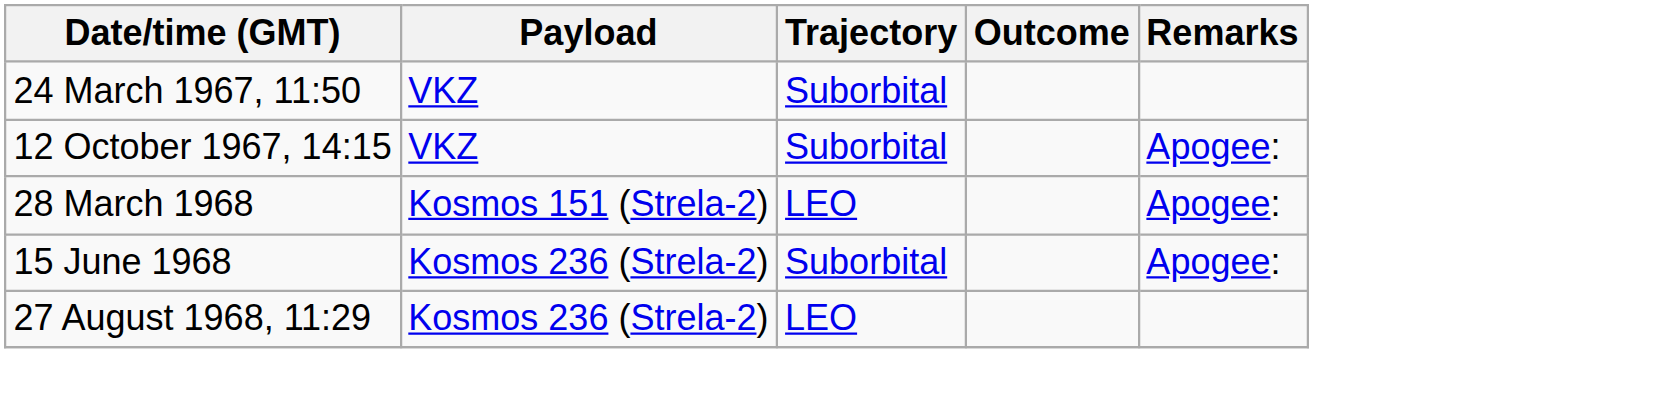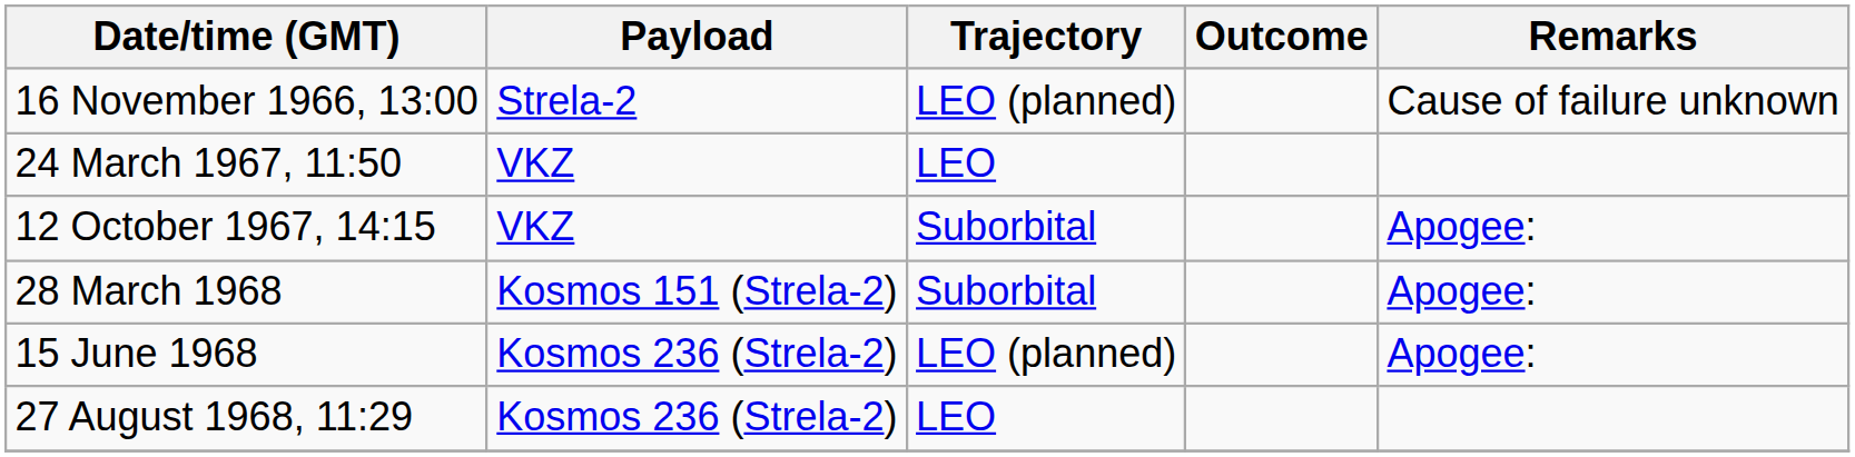+ row: 16 November 1966, 13:00 | Strela-2 | LEO (planned) | Cause of failure unknown
24 March 1967, 11:50 | Trajectory: Suborbital -> LEO
28 March 1968 | Trajectory: LEO -> Suborbital
15 June 1968 | Trajectory: Suborbital -> LEO (planned)
